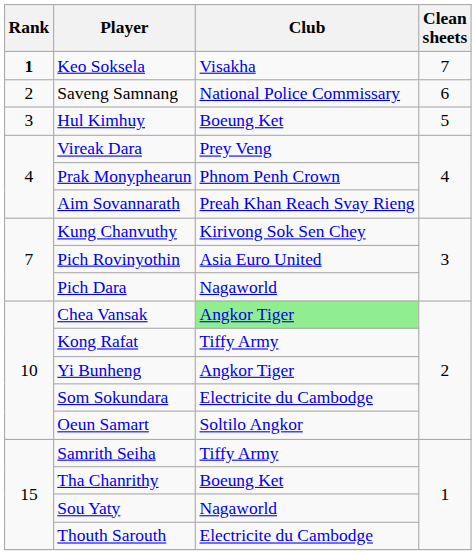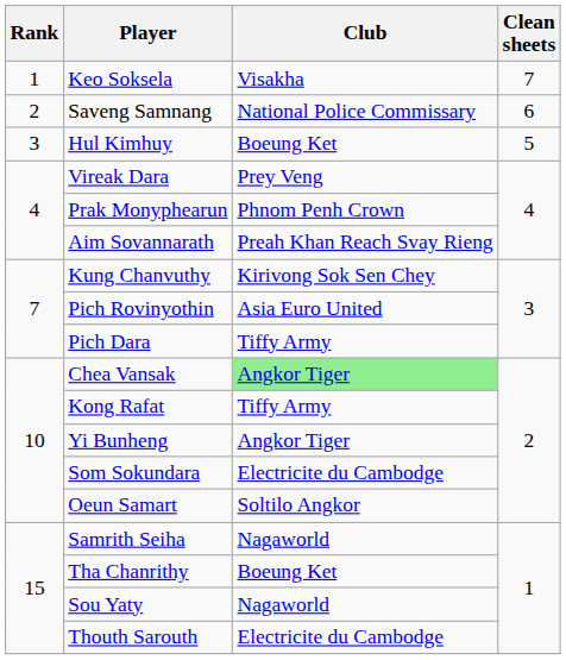Keo Soksela | Rank: bold -> normal
Pich Dara | Club: Nagaworld -> Tiffy Army
Samrith Seiha | Club: Tiffy Army -> Nagaworld
